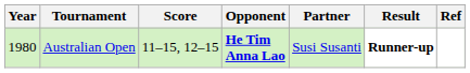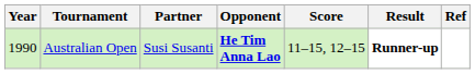columns swapped: Partner <-> Score
Australian Open | Year: 1980 -> 1990
